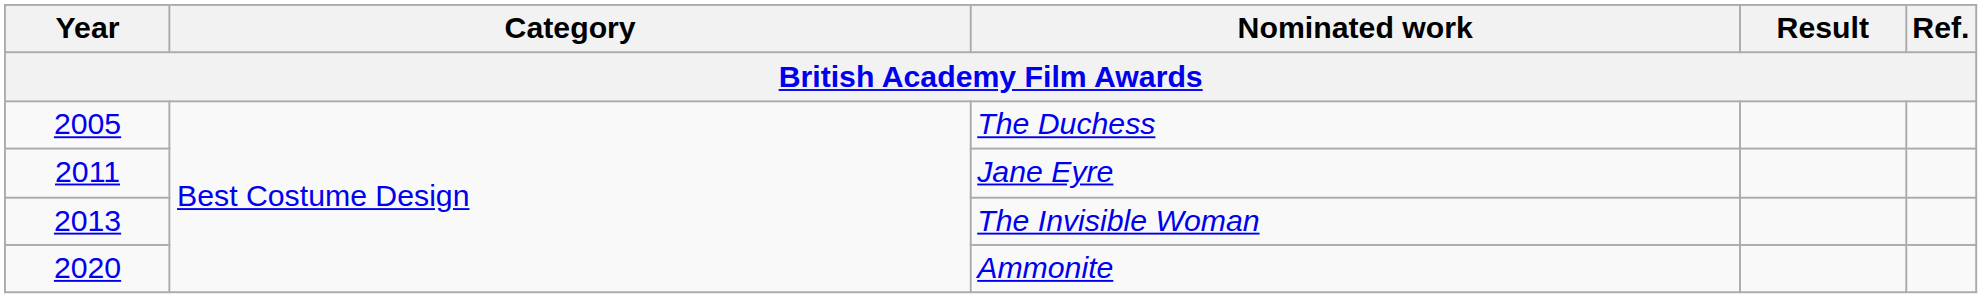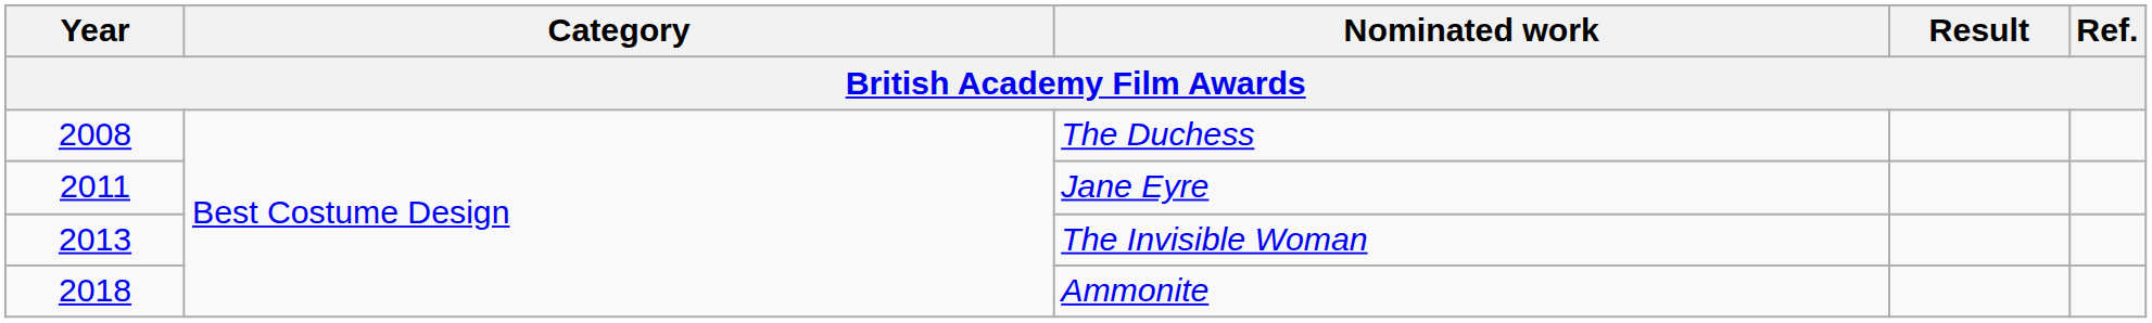The Duchess | Year: 2005 -> 2008
Ammonite | Year: 2020 -> 2018
